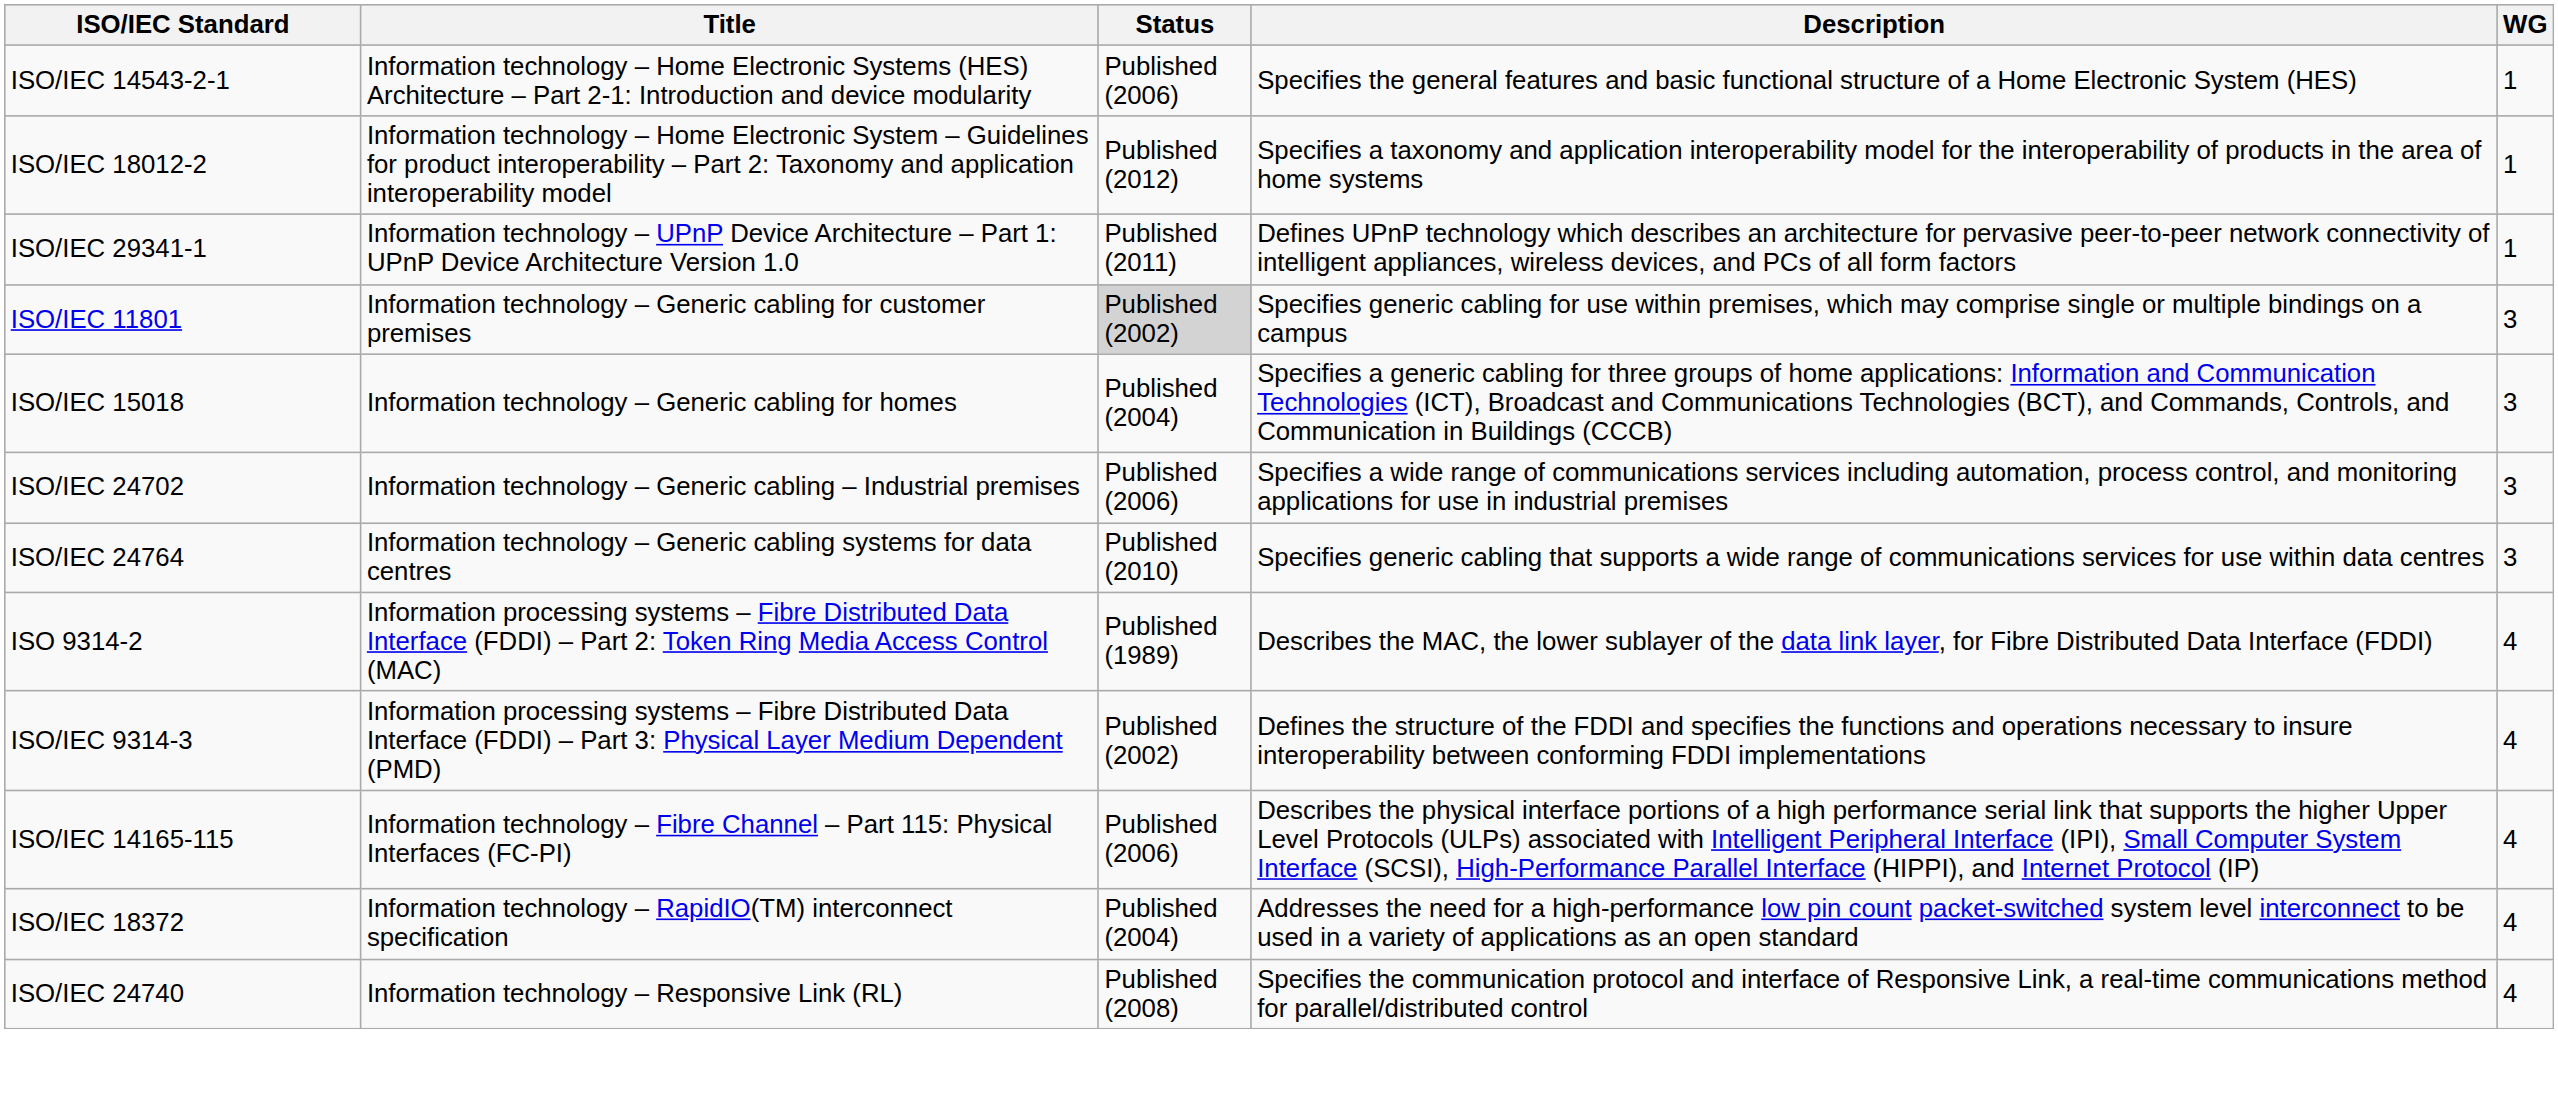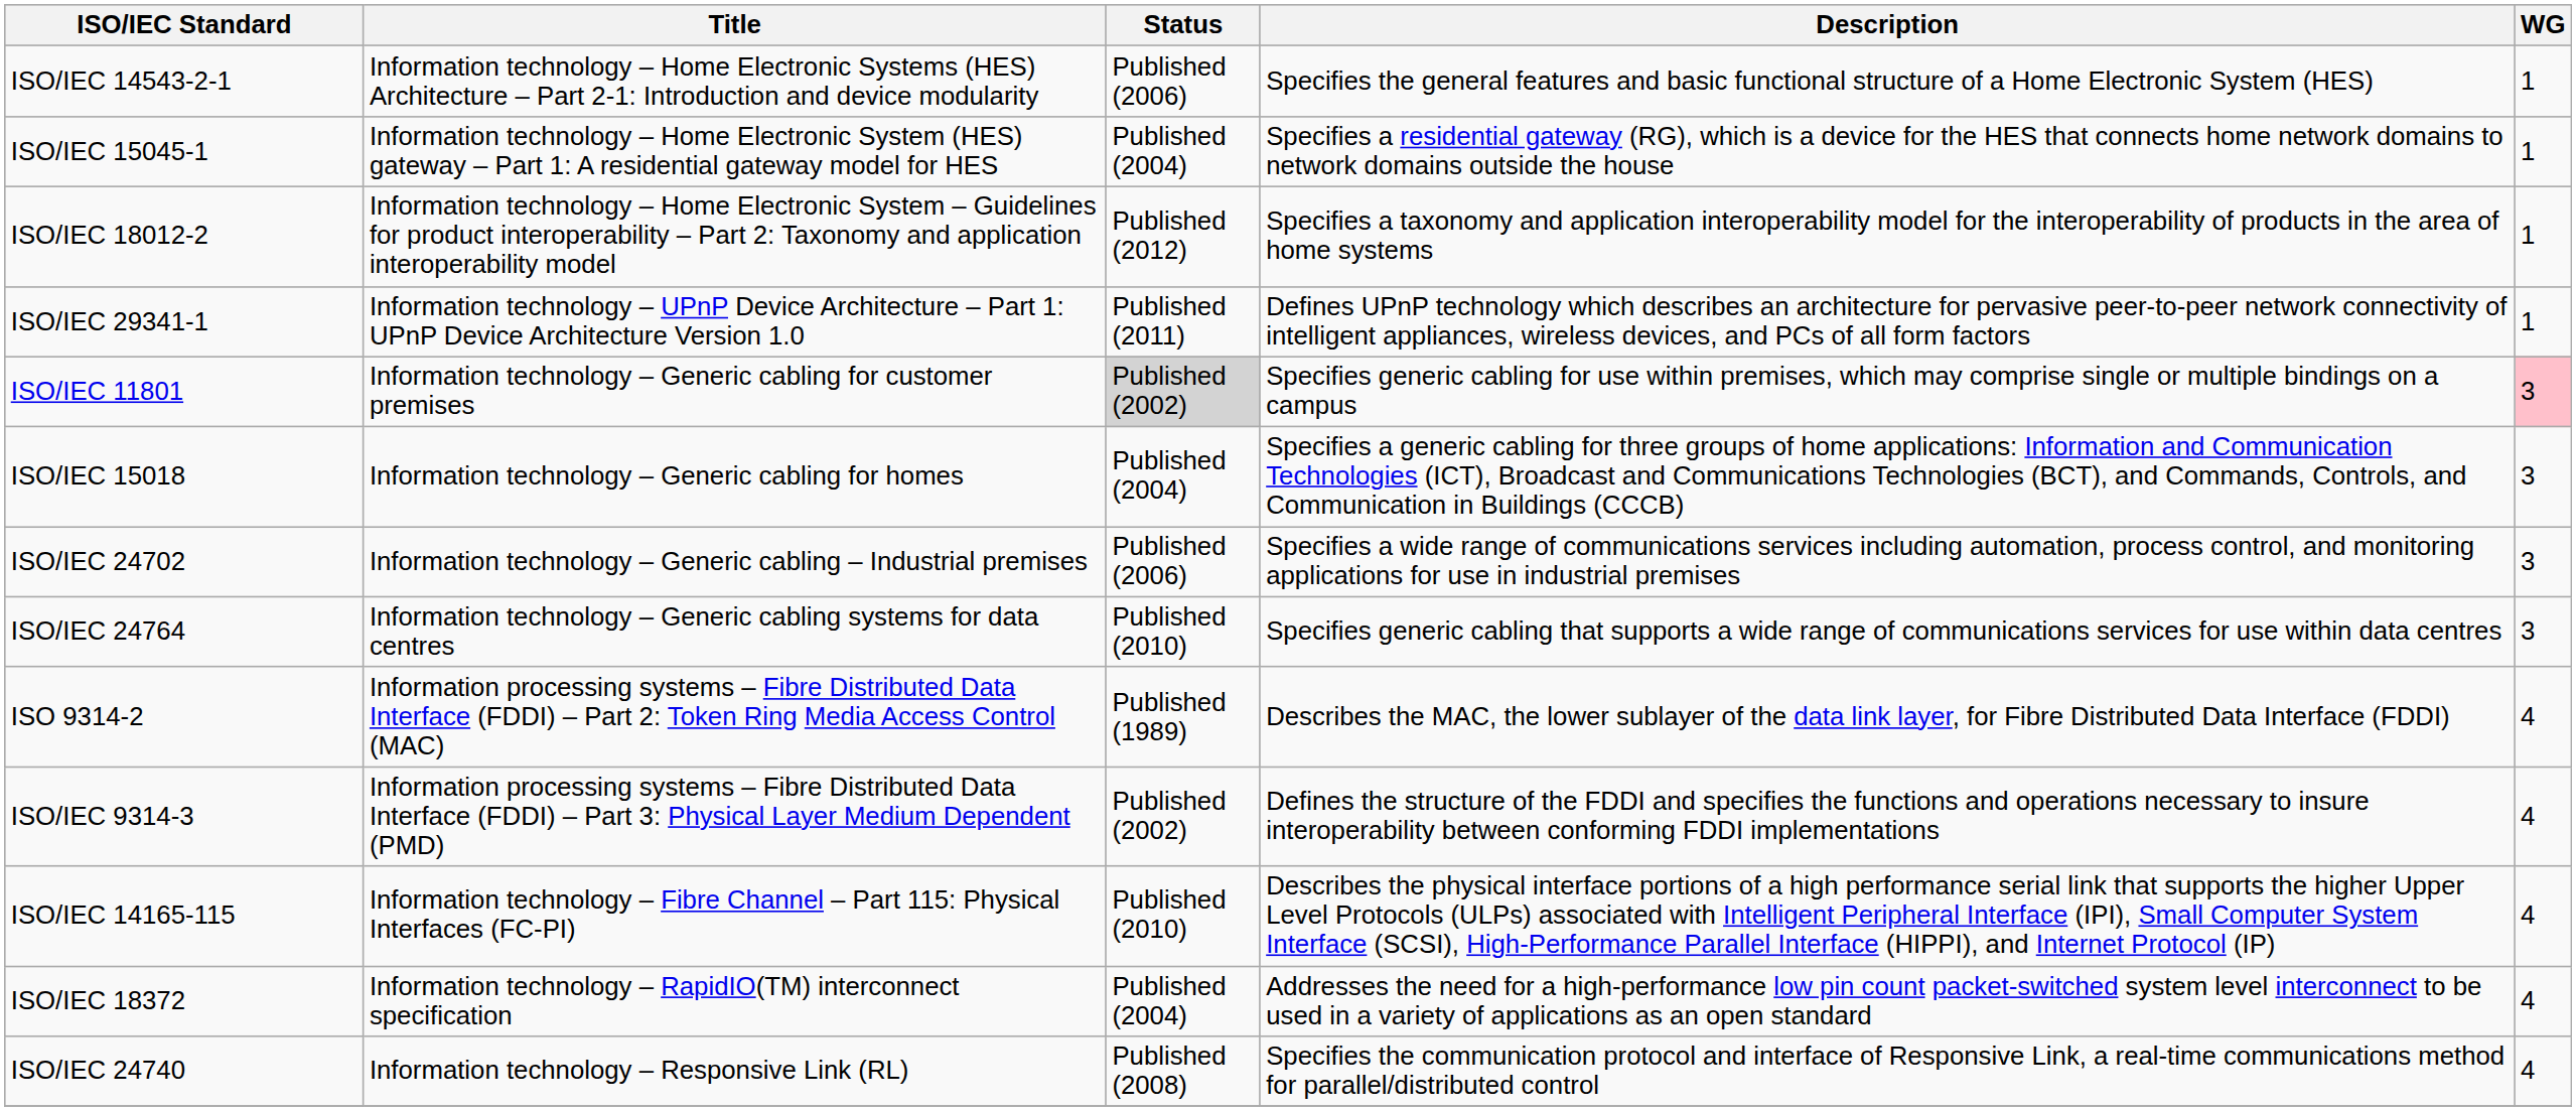+ row: ISO/IEC 15045-1 | Information technology – Home Electronic System (HES) gateway – Part 1: A residential gateway model for HES | Published (2004) | Specifies a residential gateway (RG), which is a device for the HES that connects home network domains to network domains outside the house | 1
ISO/IEC 11801 | WG: no background -> pink background
ISO/IEC 14165-115 | Status: Published (2006) -> Published (2010)
